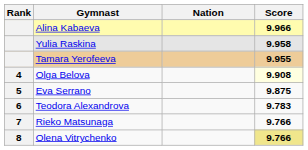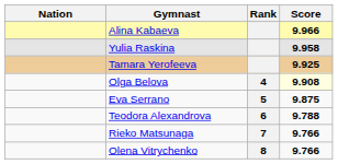columns swapped: Rank <-> Nation
Tamara Yerofeeva | Score: 9.955 -> 9.925
Teodora Alexandrova | Score: 9.783 -> 9.788
Olena Vitrychenko | Score: khaki background -> no background
